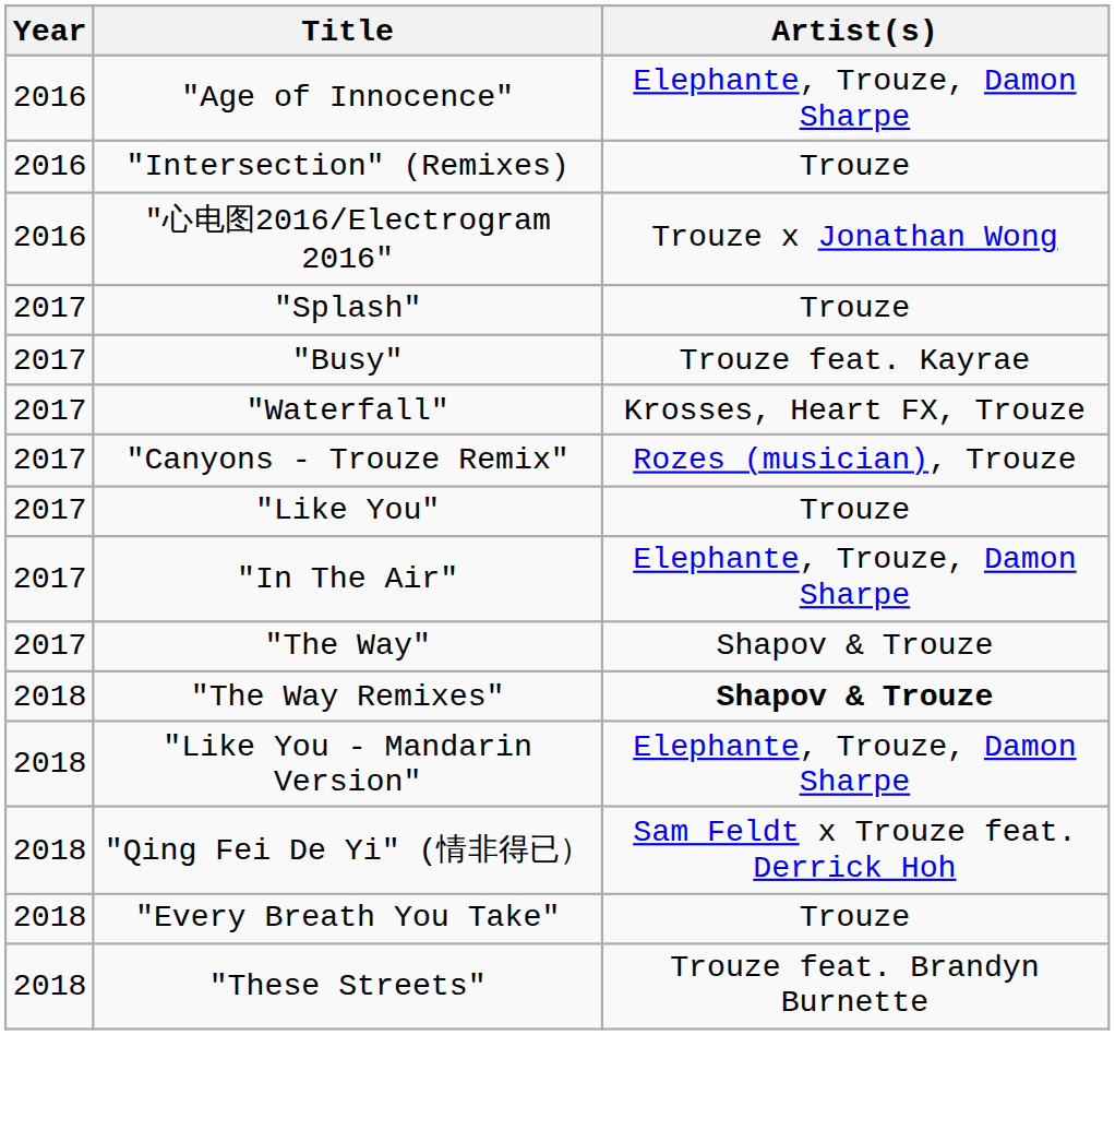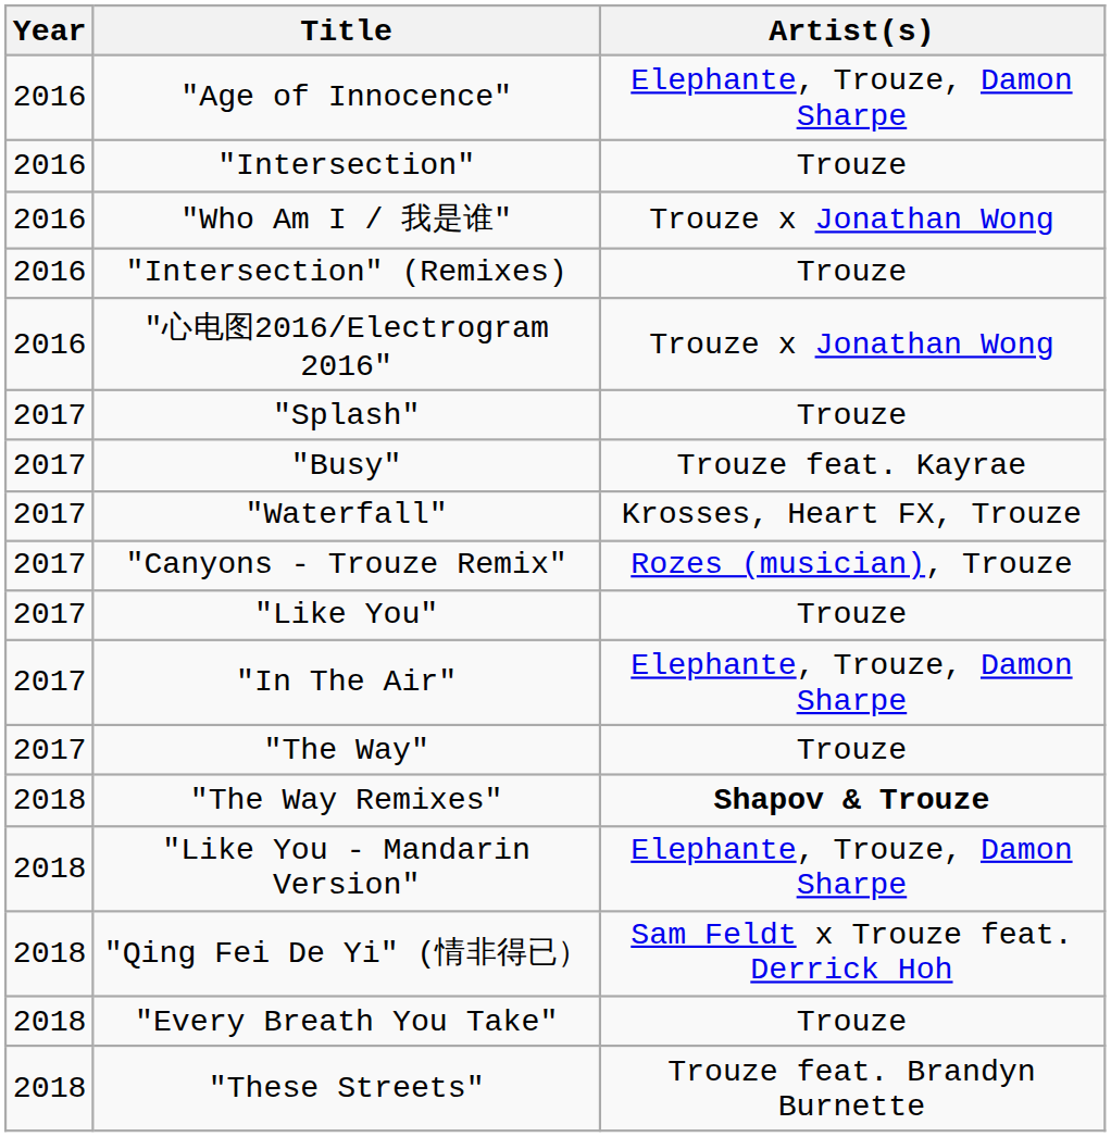+ row: 2016 | "Intersection" | Trouze
+ row: 2016 | "Who Am I / 我是谁" | Trouze x Jonathan Wong
"The Way" | Artist(s): Shapov & Trouze -> Trouze
